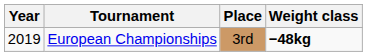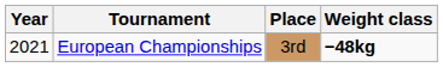European Championships | Year: 2019 -> 2021
